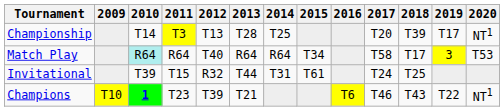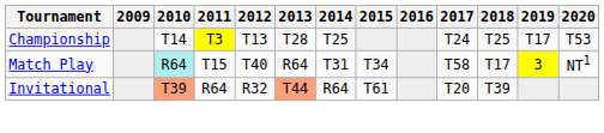Championship | 2017: T20 -> T24
Championship | 2018: T39 -> T25
Championship | 2020: NT1 -> T53
Match Play | 2011: R64 -> T15
Match Play | 2014: R64 -> T31
Match Play | 2020: T53 -> NT1
Invitational | 2010: no background -> lightsalmon background
Invitational | 2011: T15 -> R64
Invitational | 2013: no background -> lightsalmon background
Invitational | 2014: T31 -> R64
Invitational | 2017: T24 -> T20
Invitational | 2018: T25 -> T39
- row: Champions | T10 | 1 | T23 | T39 | T21 | T6 | T46 | T43 | T22 | NT1
